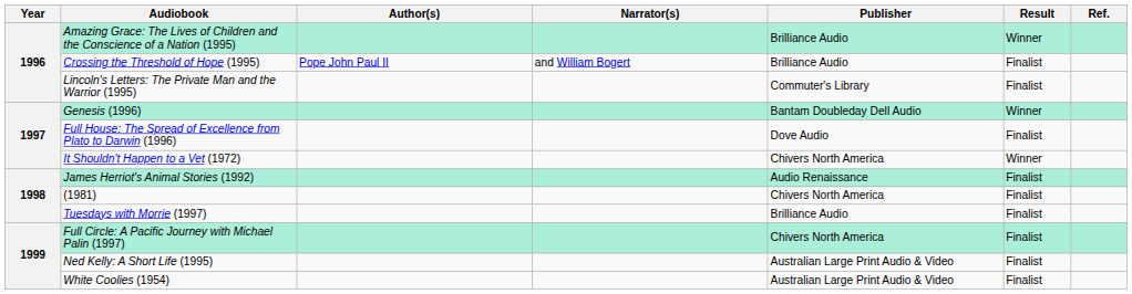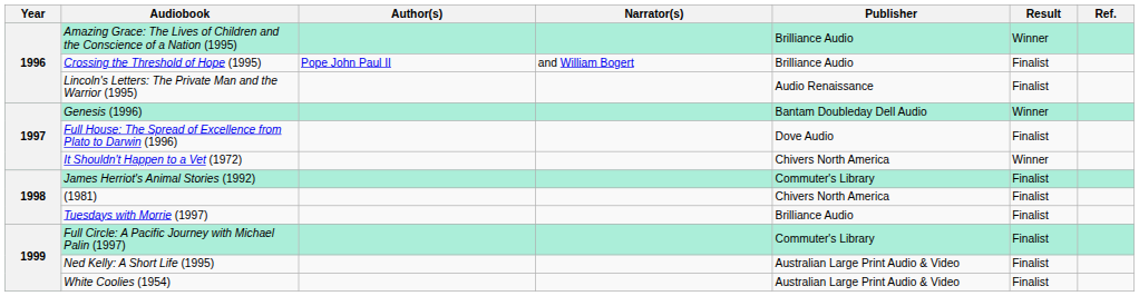Lincoln's Letters: The Private Man and the Warrior (1995) | Publisher: Commuter's Library -> Audio Renaissance
James Herriot's Animal Stories (1992) | Publisher: Audio Renaissance -> Commuter's Library
Full Circle: A Pacific Journey with Michael Palin (1997) | Publisher: Chivers North America -> Commuter's Library
